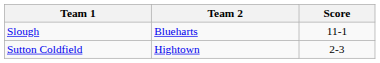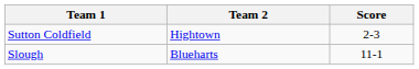rows swapped: Sutton Coldfield <-> Slough
